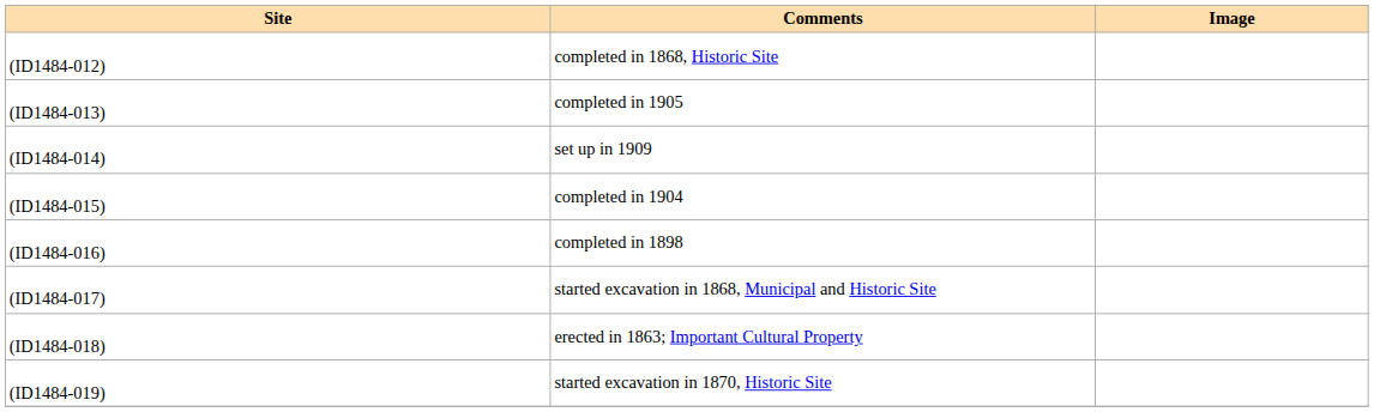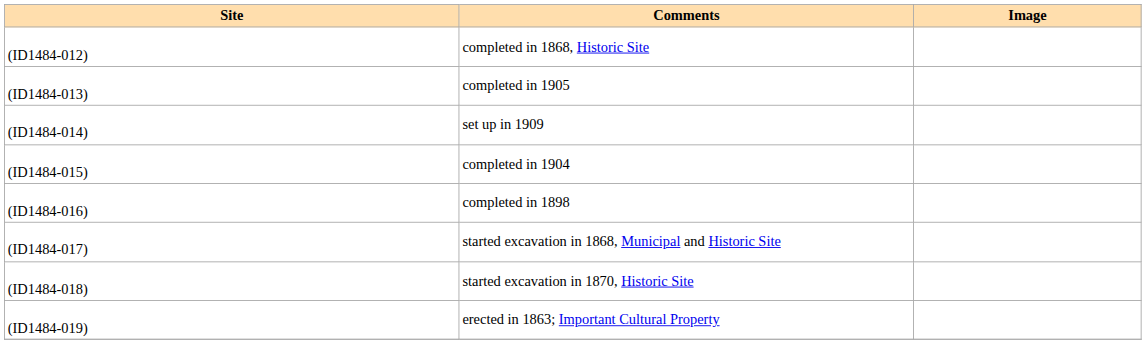(ID1484-018) | Comments: erected in 1863; Important Cultural Property -> started excavation in 1870, Historic Site
(ID1484-019) | Comments: started excavation in 1870, Historic Site -> erected in 1863; Important Cultural Property
